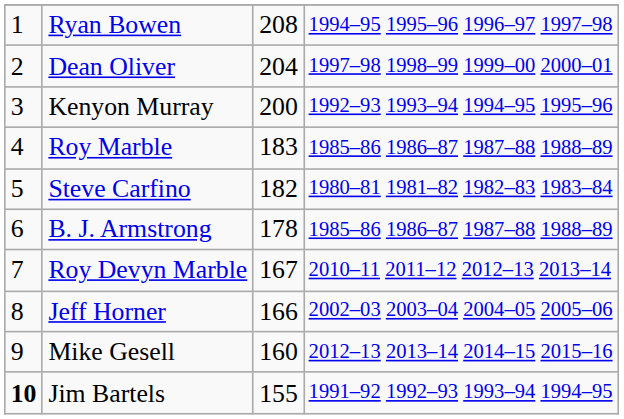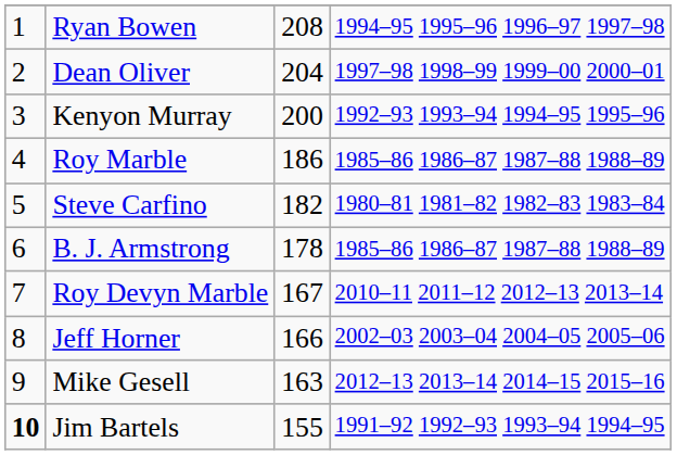Roy Marble | column 3: 183 -> 186
Mike Gesell | column 3: 160 -> 163
